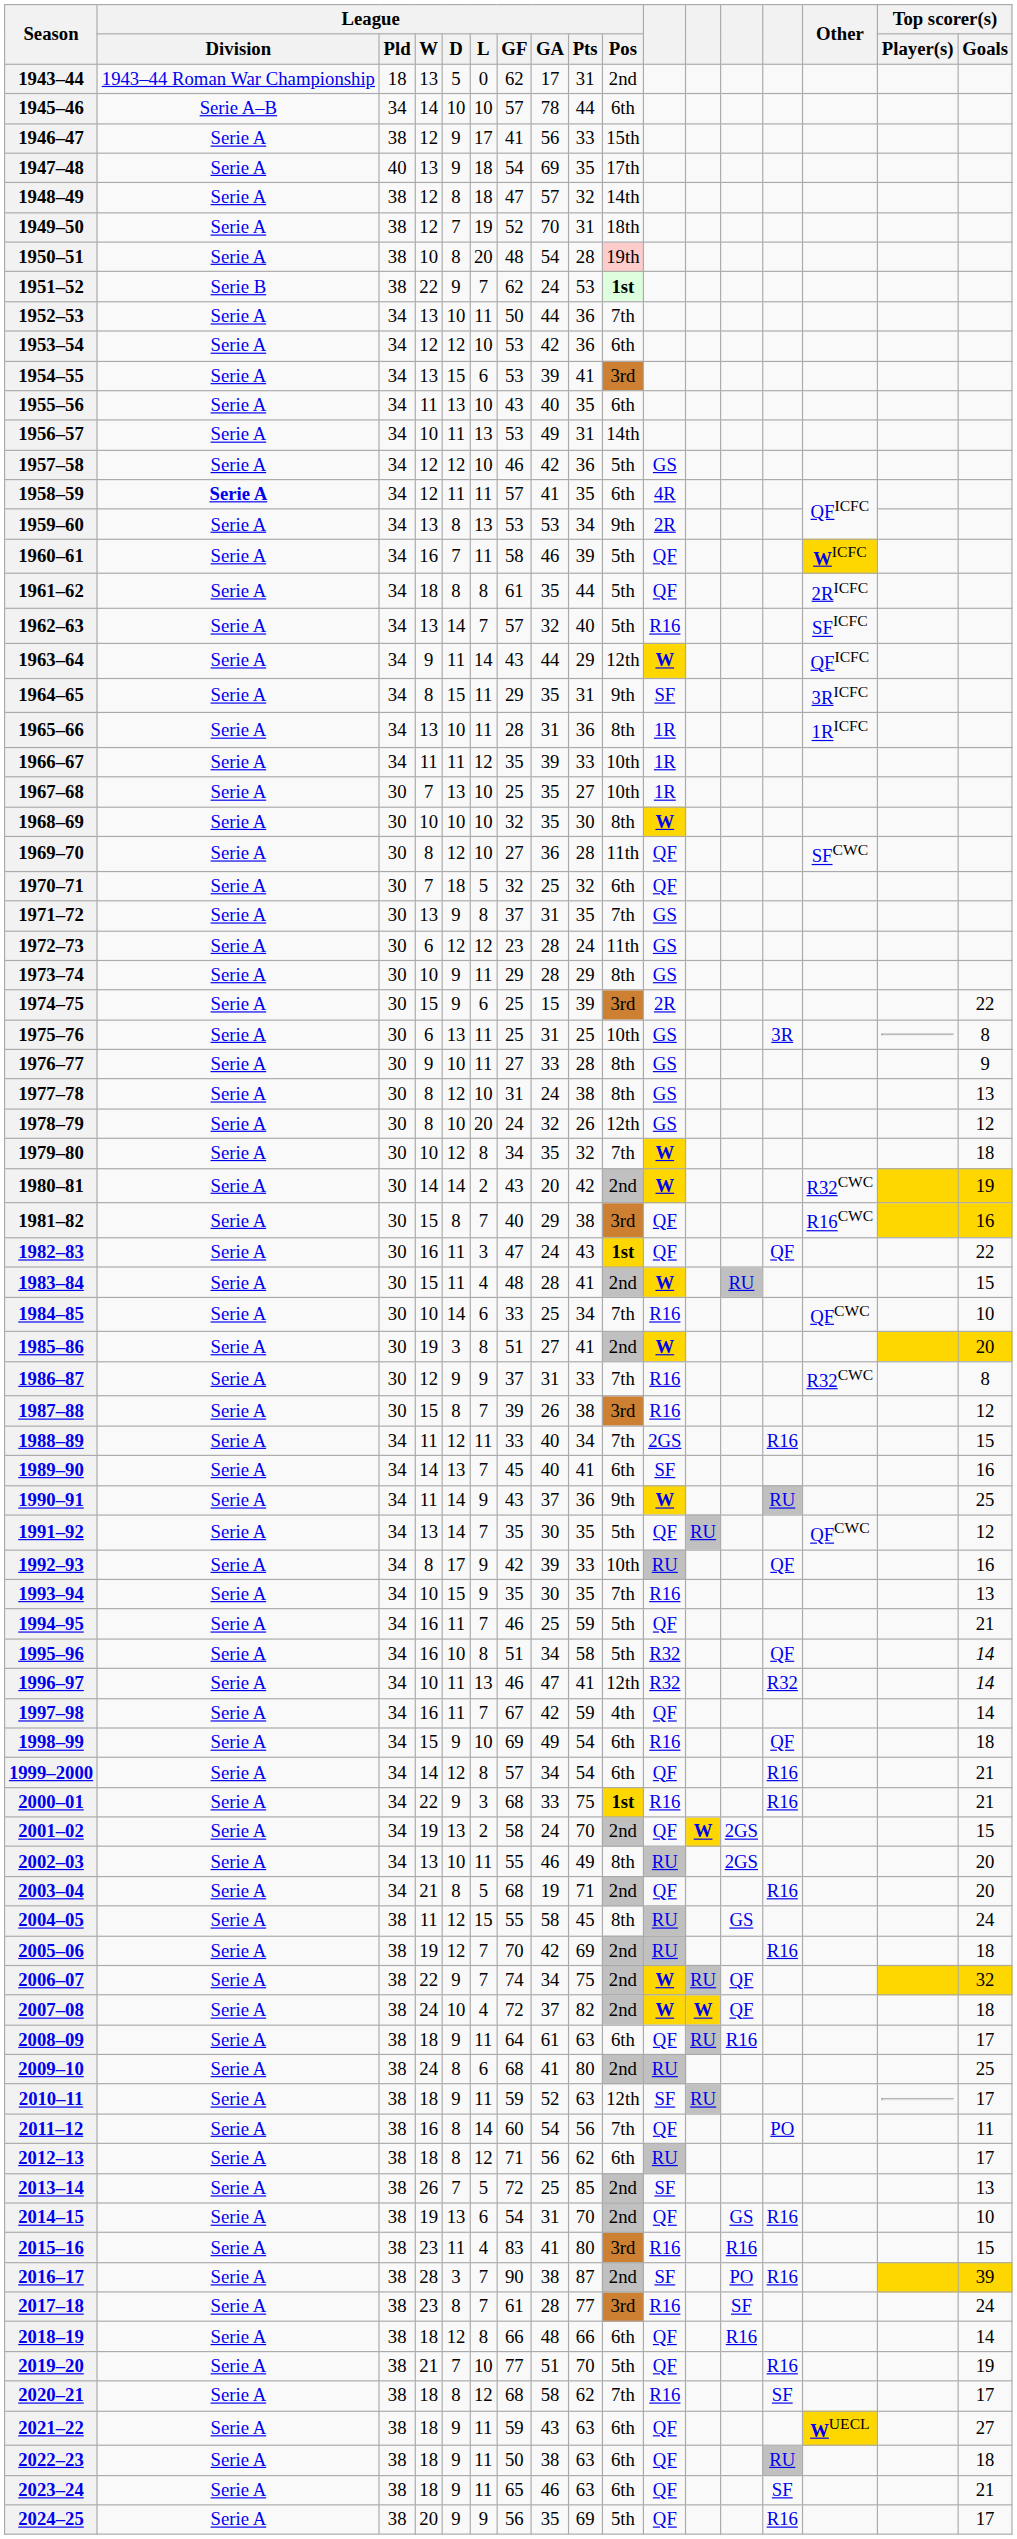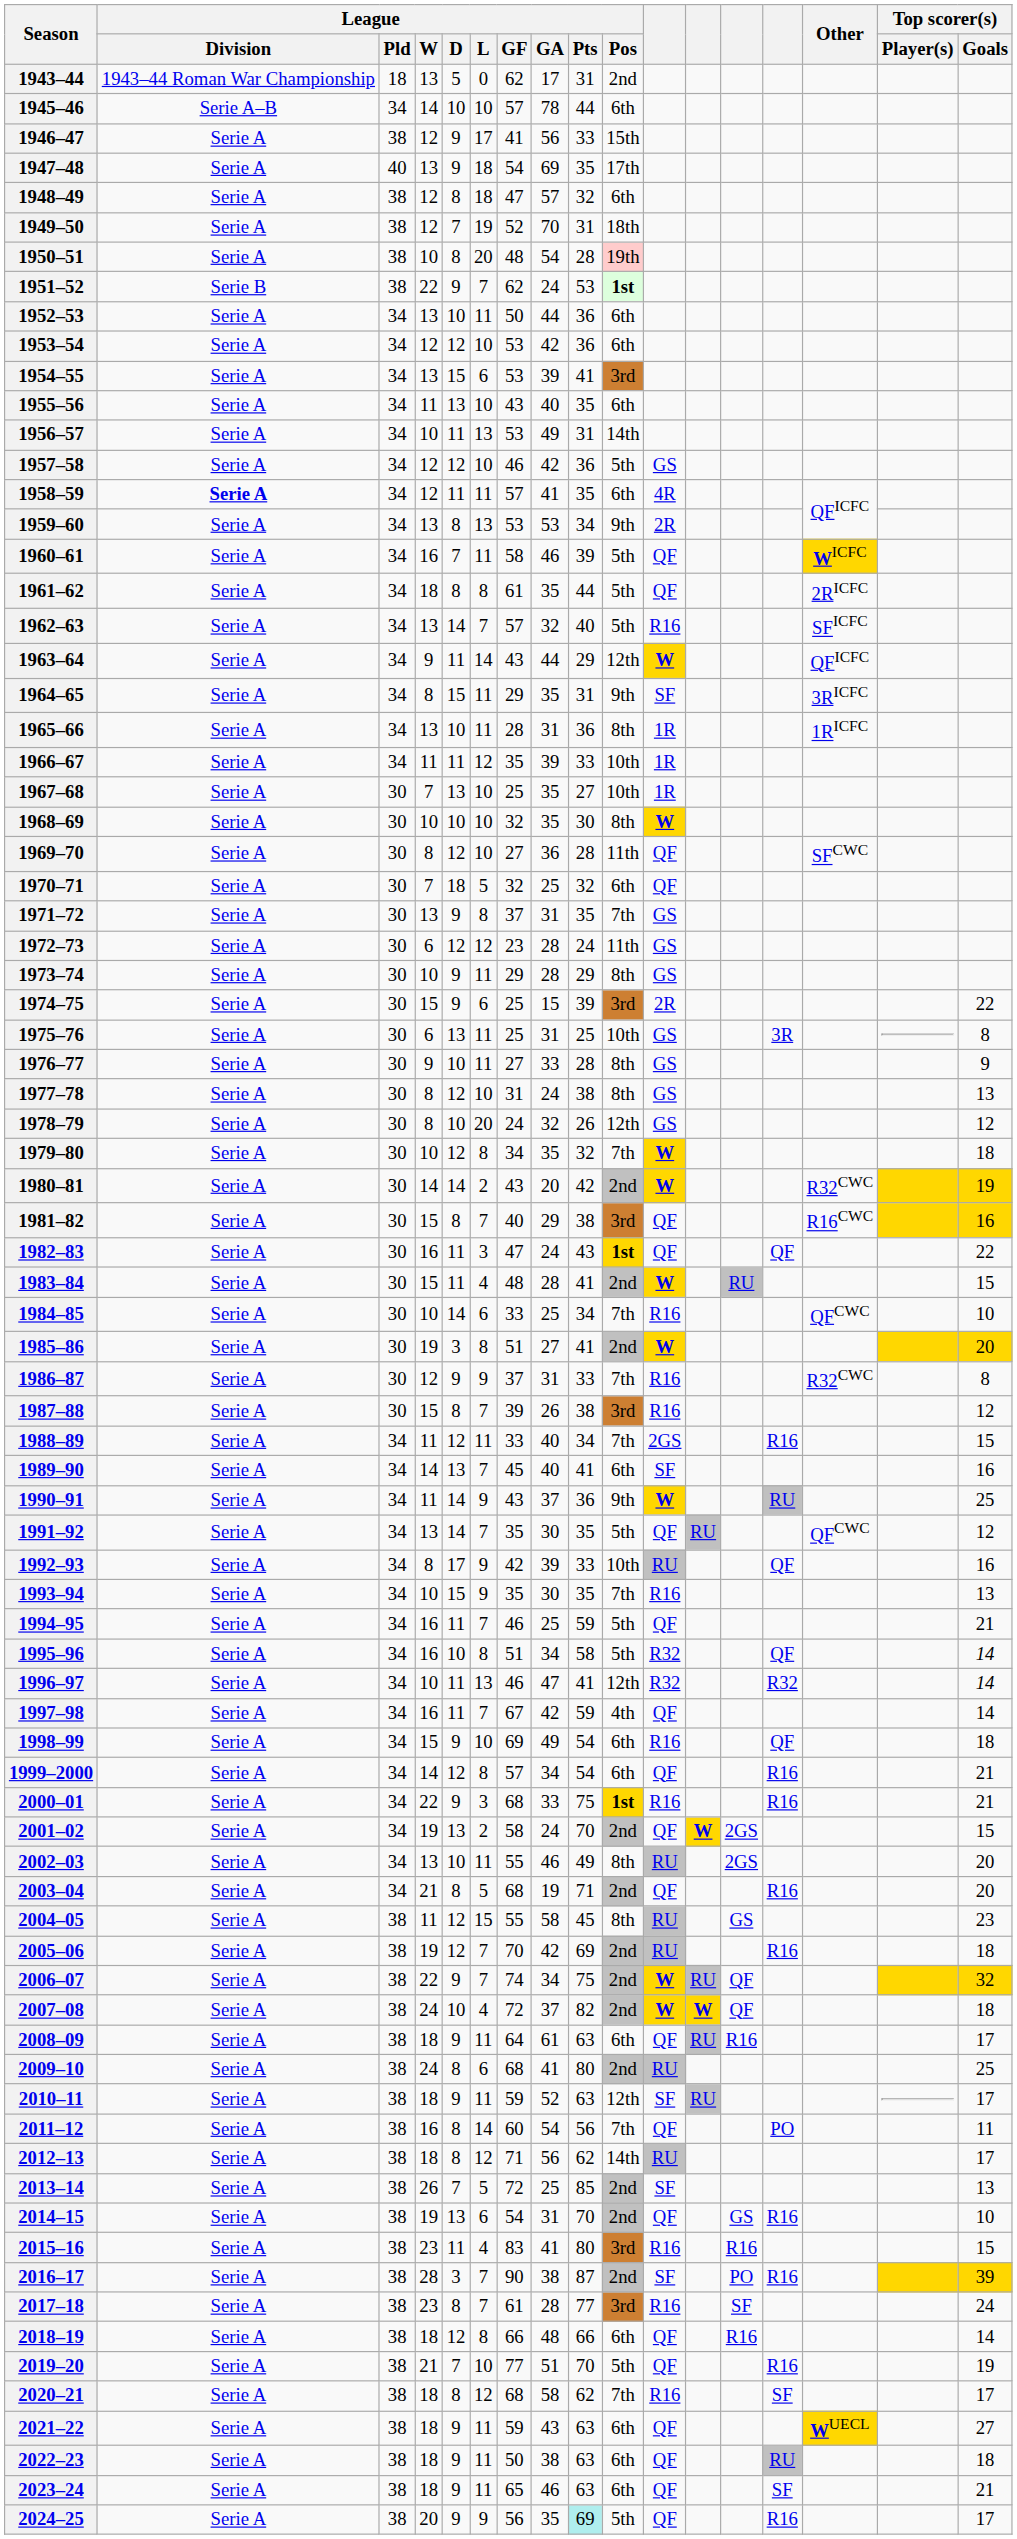1948–49 | League / Pos: 14th -> 6th
1952–53 | League / Pos: 7th -> 6th
2004–05 | Top scorer(s) / Goals: 24 -> 23
2012–13 | League / Pos: 6th -> 14th
2024–25 | League / Pts: no background -> paleturquoise background
